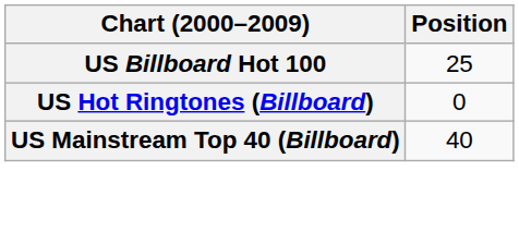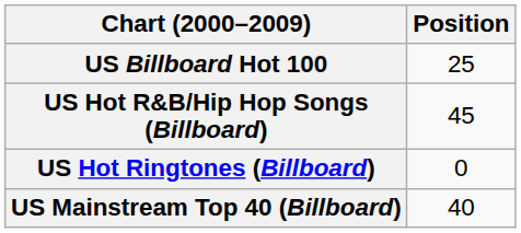+ row: US Hot R&B/Hip Hop Songs (Billboard) | 45
